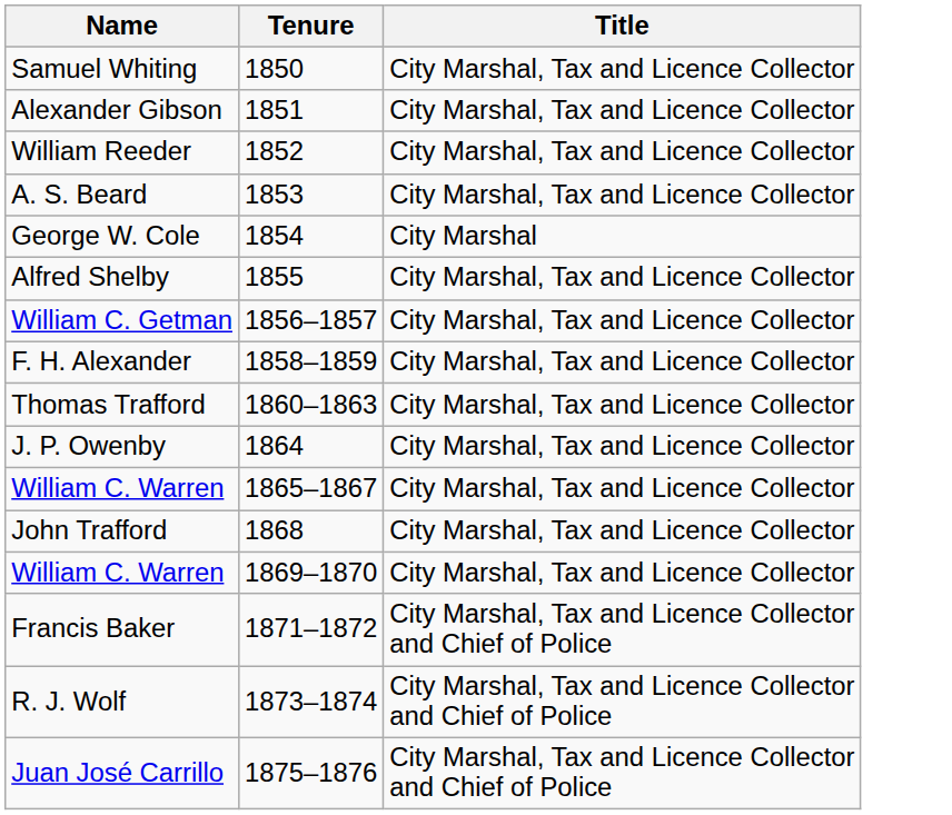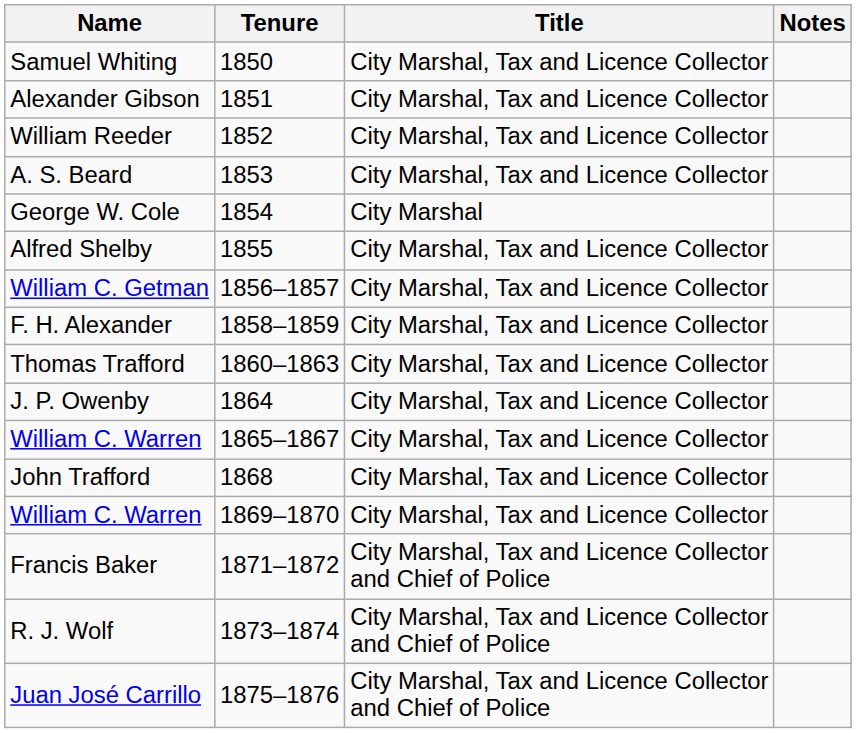+ column: Notes
